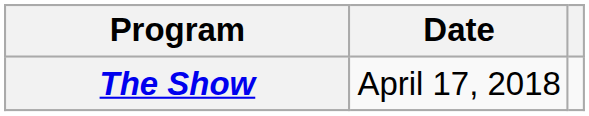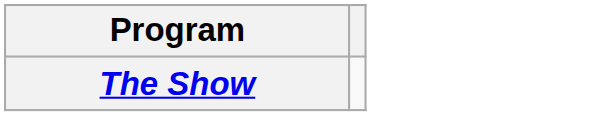- column: Date | April 17, 2018
